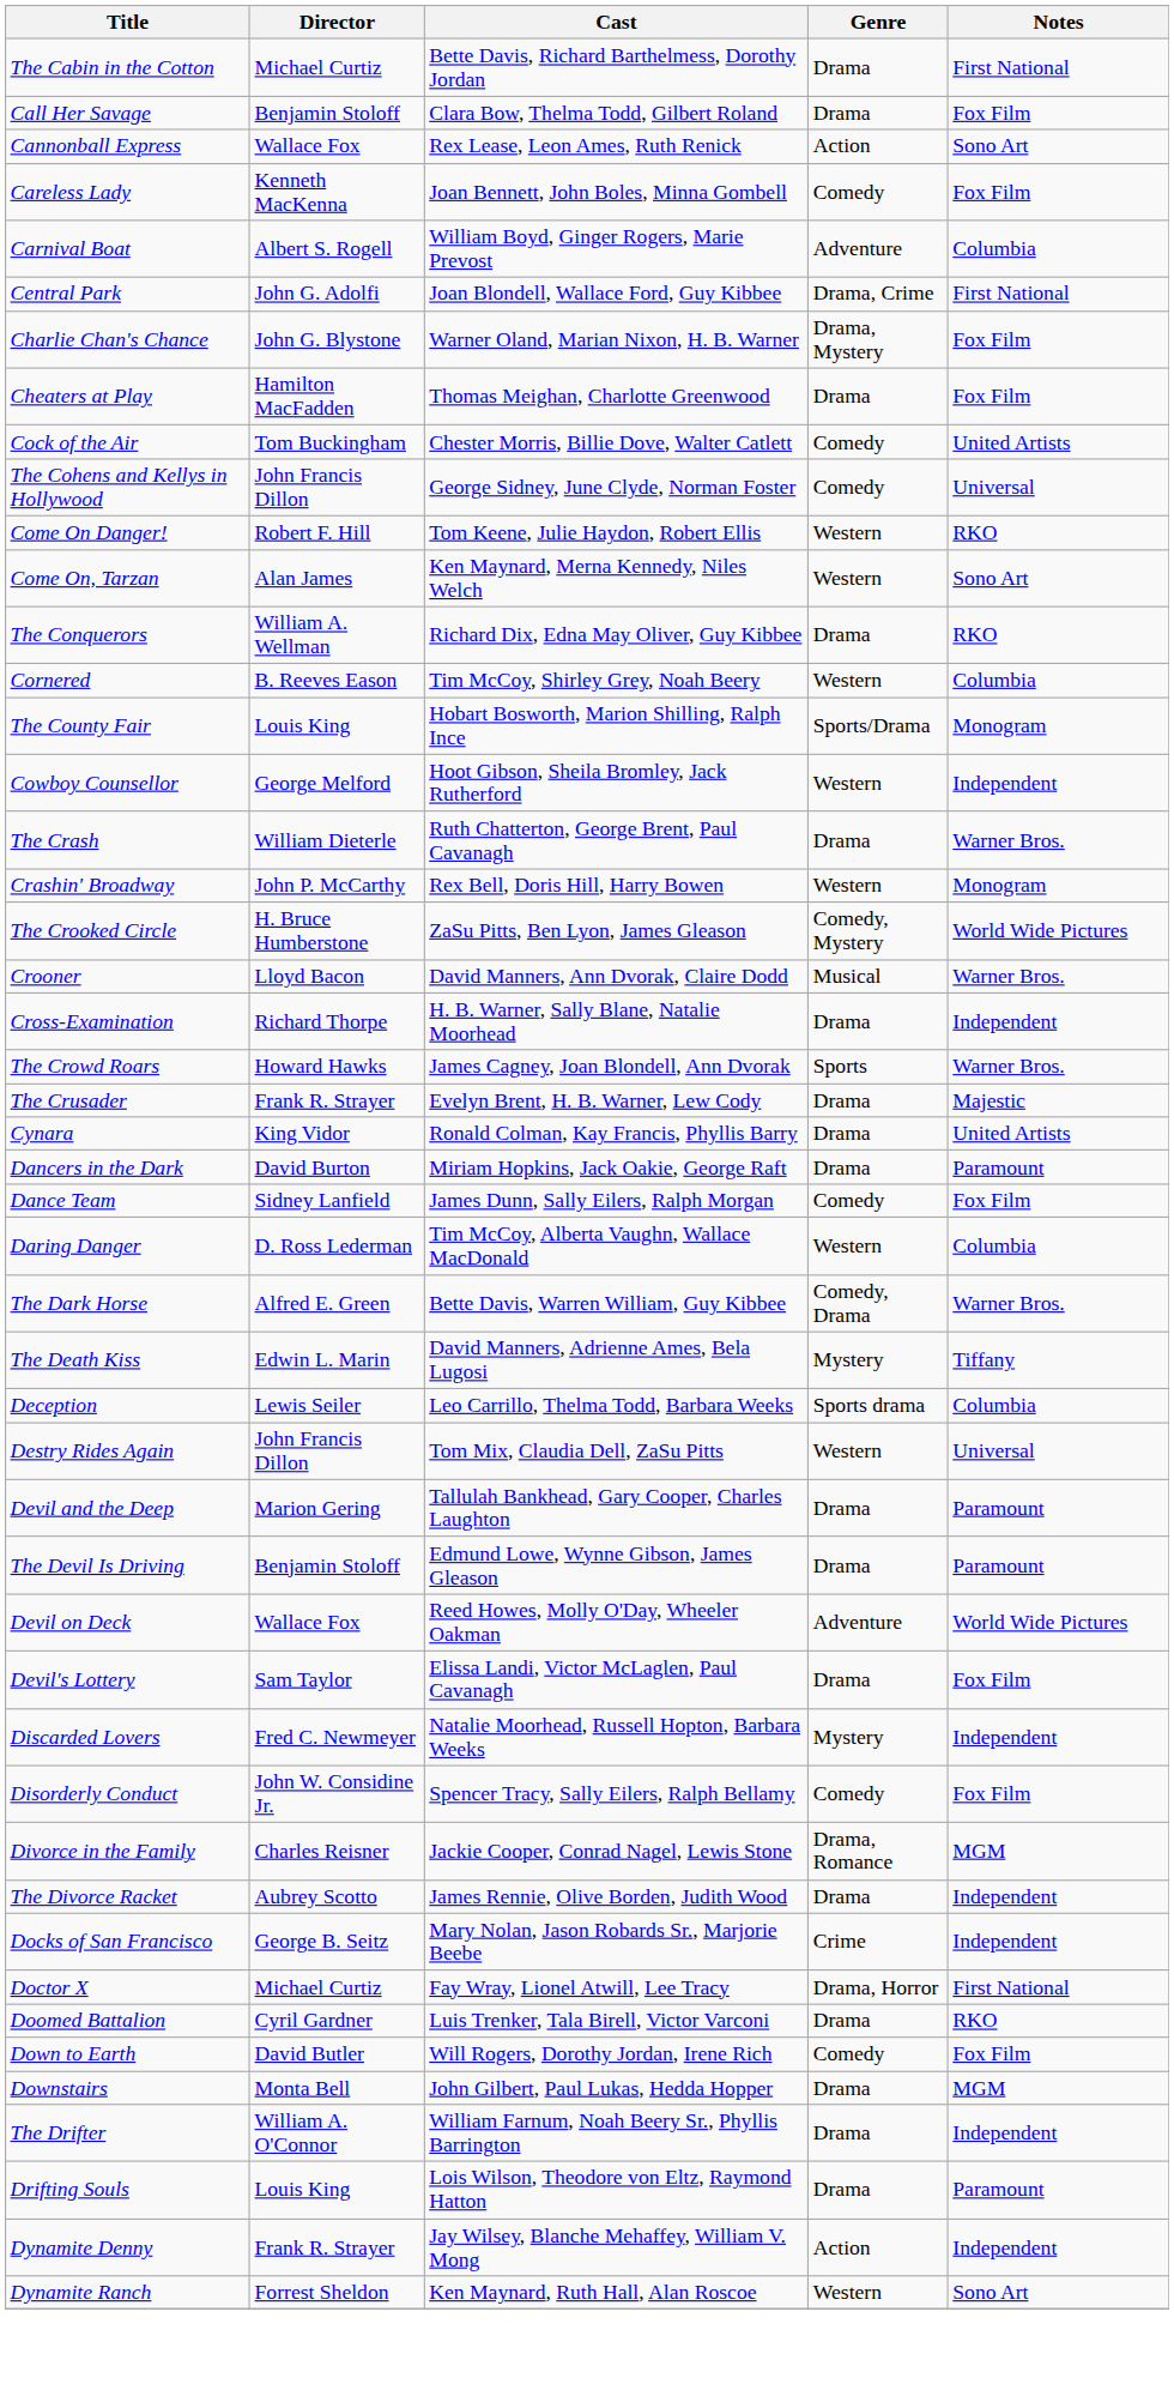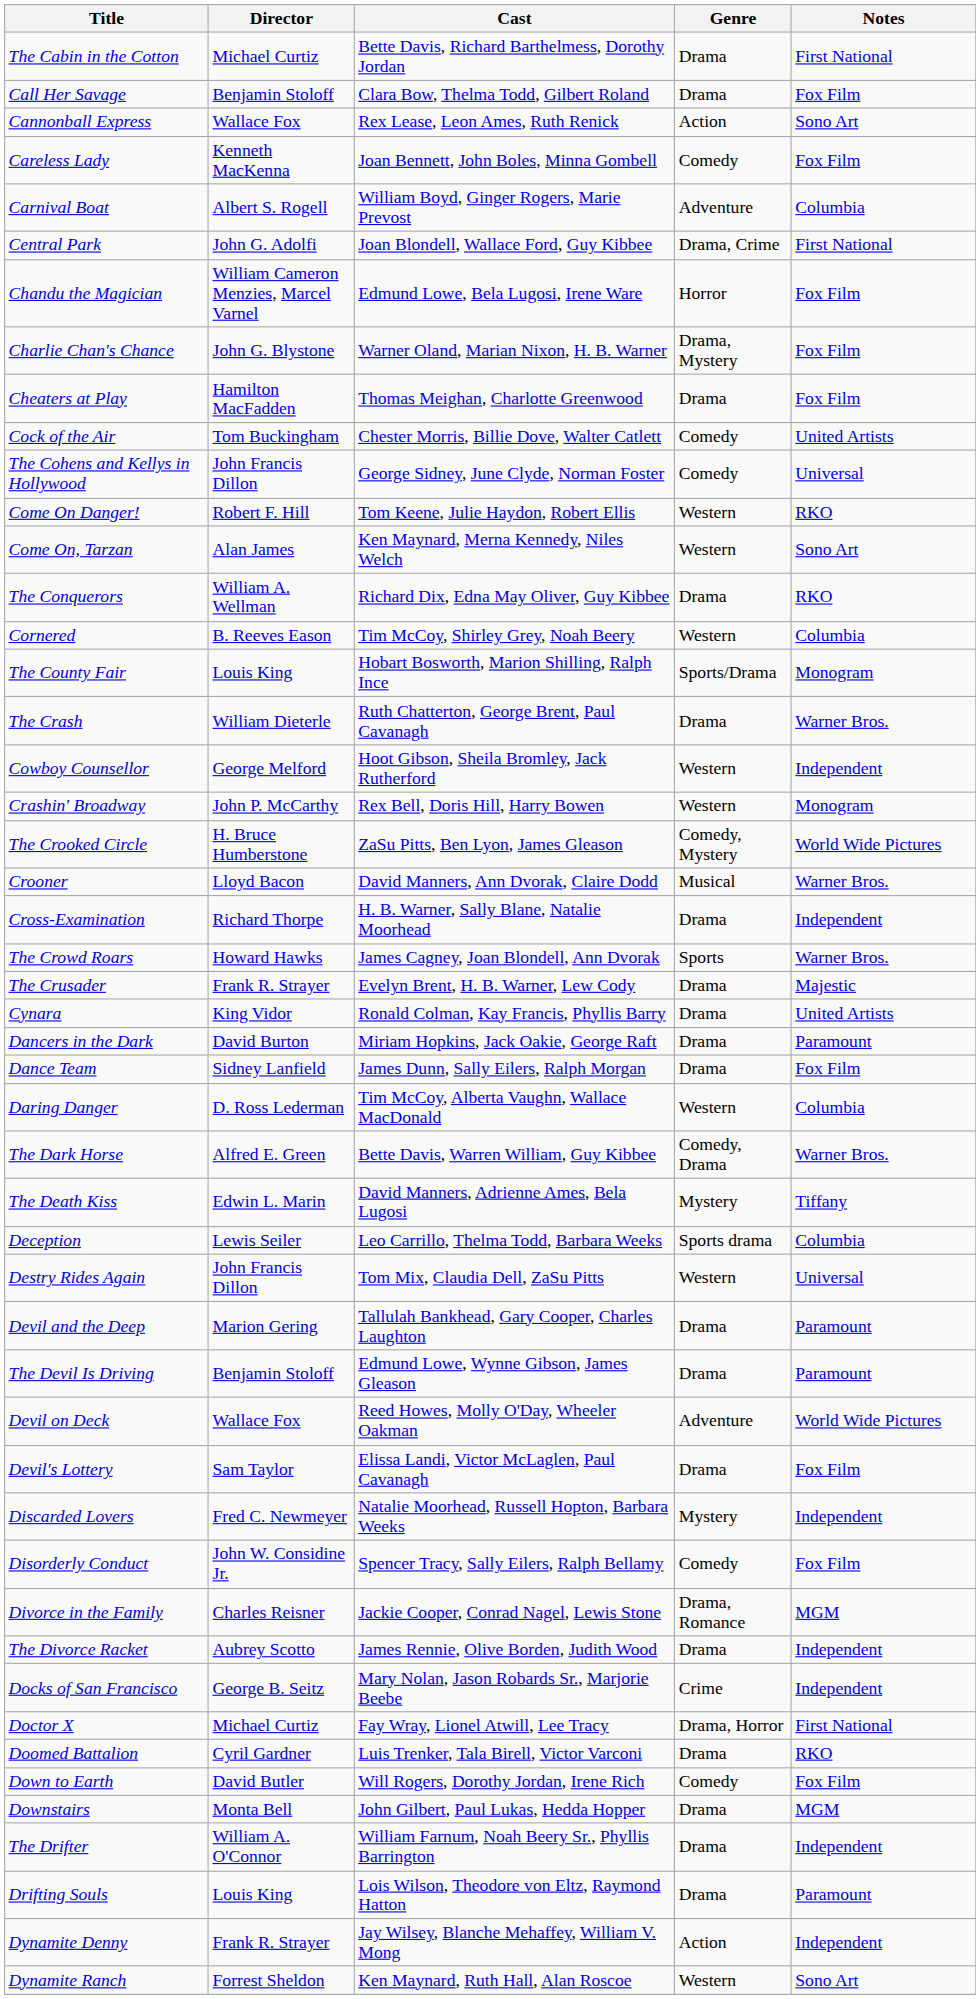+ row: Chandu the Magician | William Cameron Menzies, Marcel Varnel | Edmund Lowe, Bela Lugosi, Irene Ware | Horror | Fox Film
rows swapped: Cowboy Counsellor <-> The Crash
Dance Team | Genre: Comedy -> Drama
